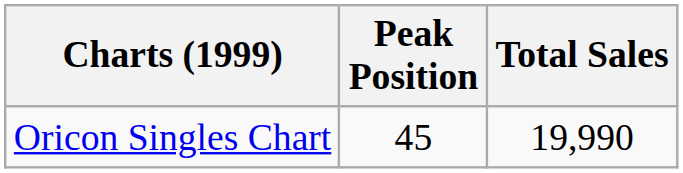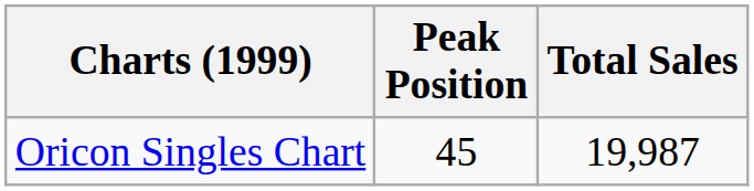Oricon Singles Chart | Total Sales: 19,990 -> 19,987
